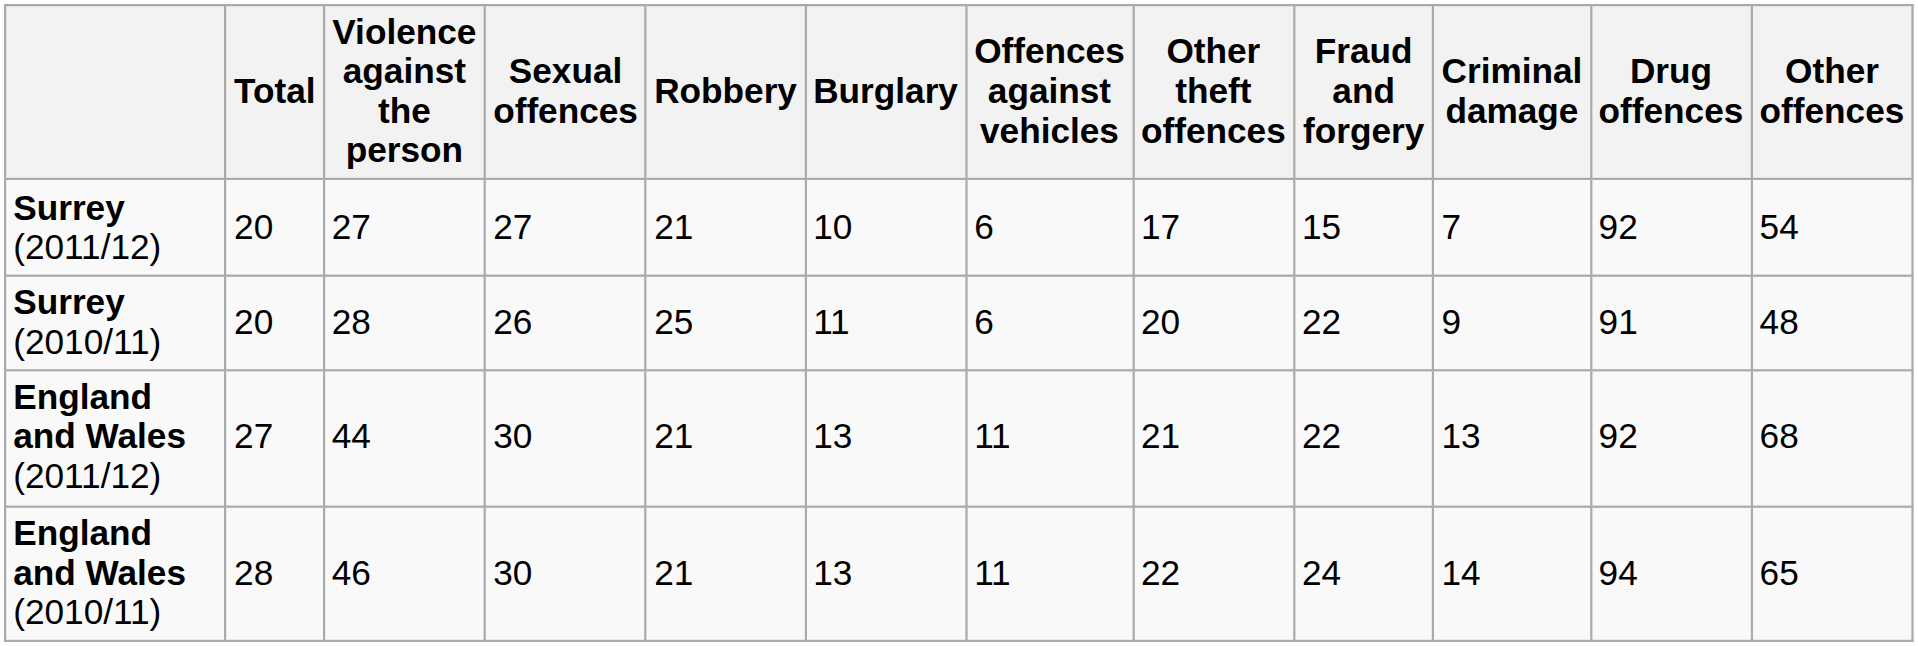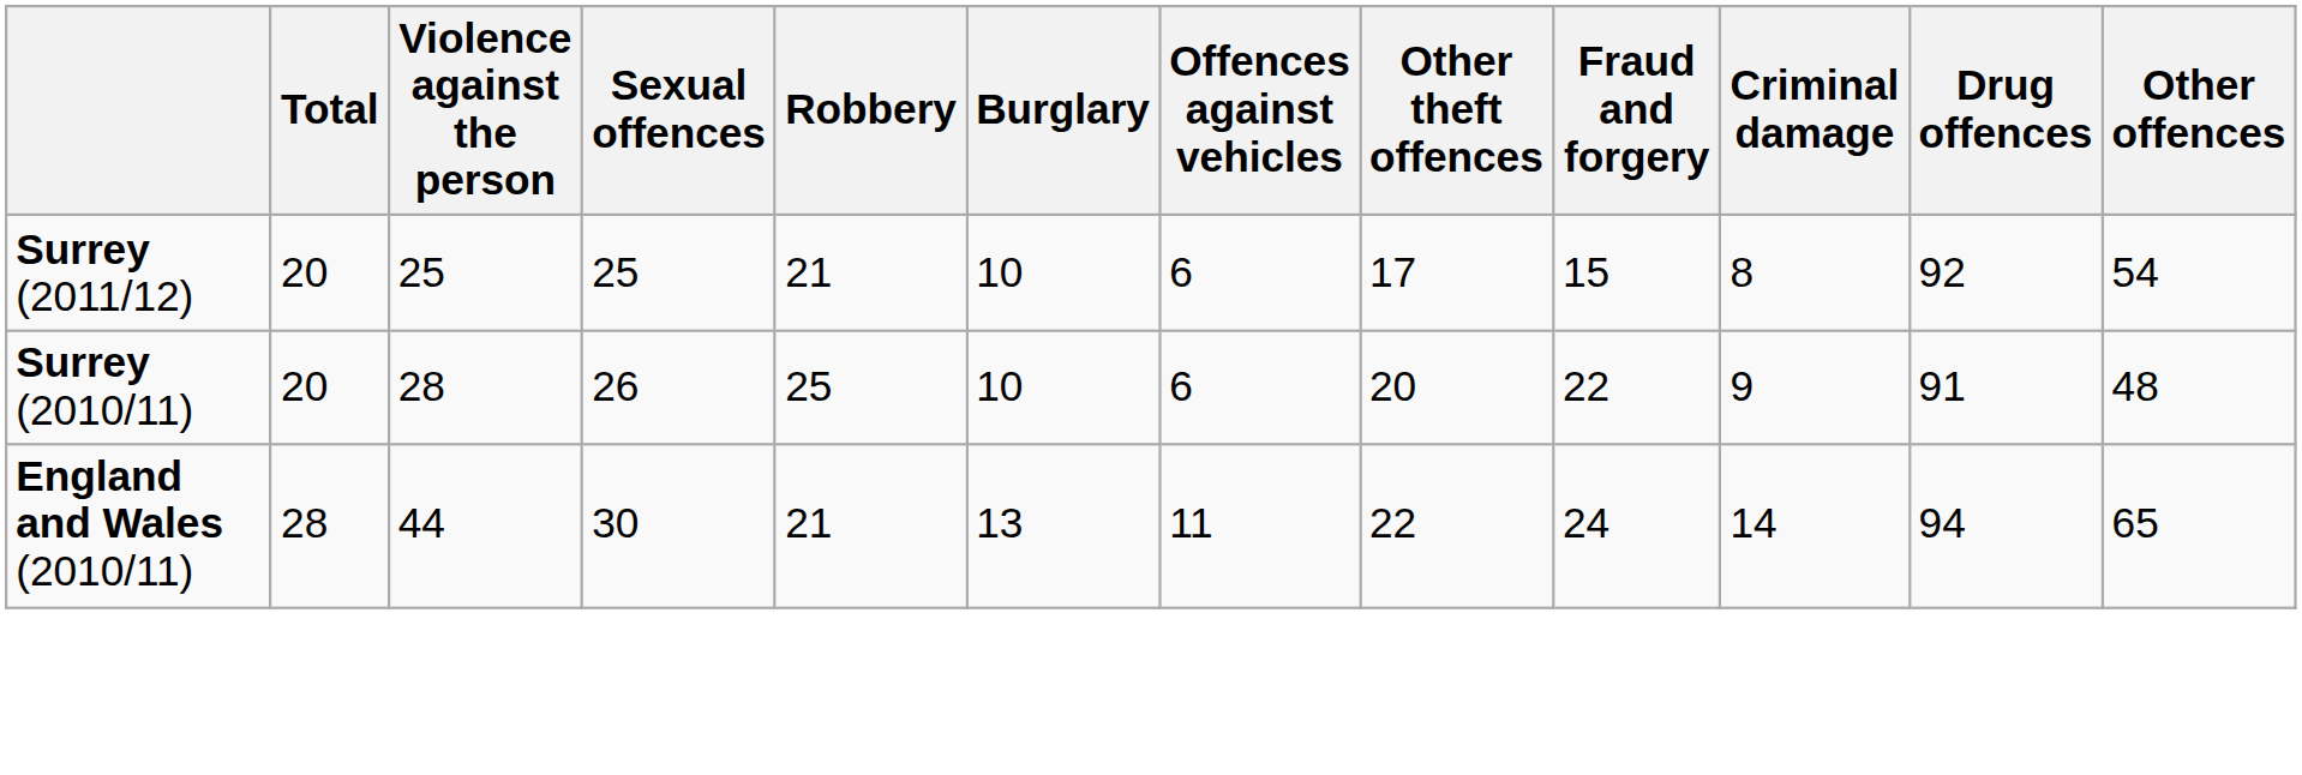Surrey (2011/12) | Violence against the person: 27 -> 25
Surrey (2011/12) | Sexual offences: 27 -> 25
Surrey (2011/12) | Criminal damage: 7 -> 8
Surrey (2010/11) | Burglary: 11 -> 10
- row: England and Wales (2011/12) | 27 | 44 | 30 | 21 | 13 | 11 | 21 | 22 | 13 | 92 | 68
England and Wales (2010/11) | Violence against the person: 46 -> 44
